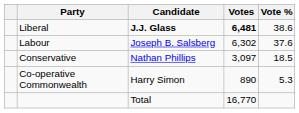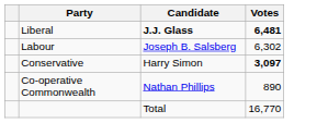- column: Vote % | 38.6 | 37.6 | 18.5 | 5.3
Conservative | Candidate: Nathan Phillips -> Harry Simon
Conservative | Votes: normal -> bold
Co-operative Commonwealth | Candidate: Harry Simon -> Nathan Phillips
